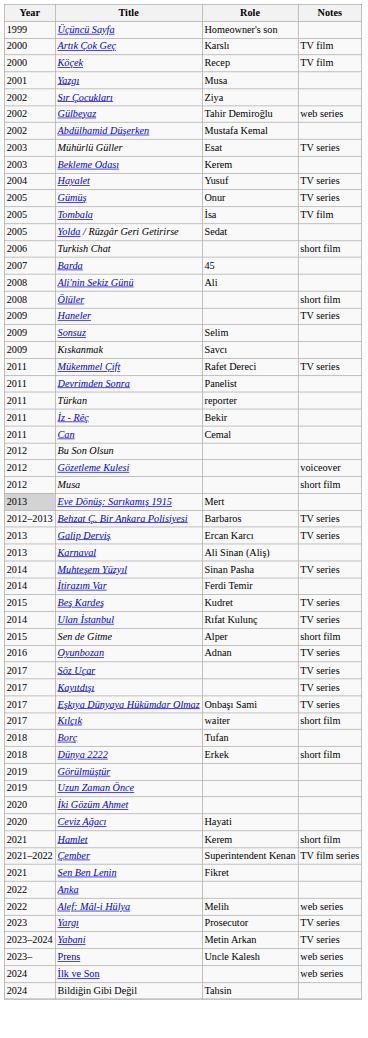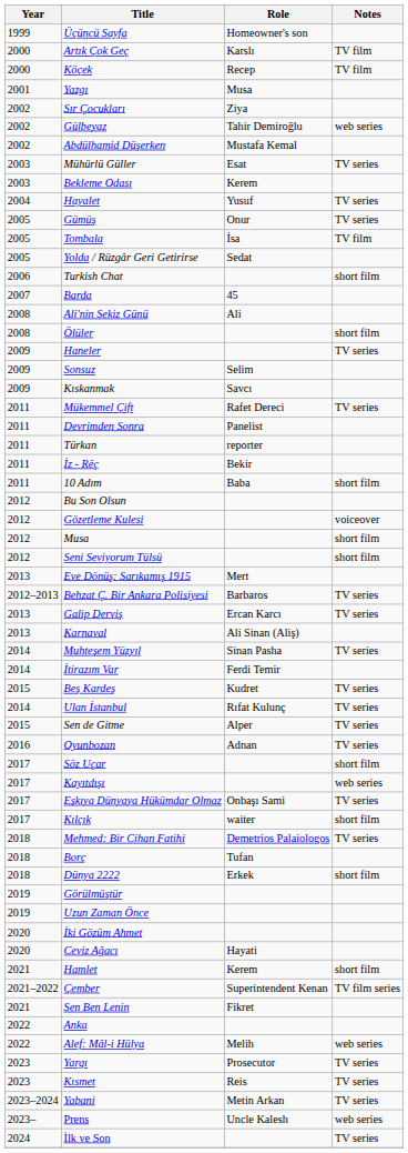+ row: 2011 | 10 Adım | Baba | short film
- row: 2011 | Can | Cemal
+ row: 2012 | Seni Seviyorum Tülsü | short film
Eve Dönüş: Sarıkamış 1915 | Year: lightgrey background -> no background
Sen de Gitme | Notes: short film -> TV series
Söz Uçar | Notes: TV series -> short film
Kayıtdışı | Notes: TV series -> web series
+ row: 2018 | Mehmed: Bir Cihan Fatihi | Demetrios Palaiologos | TV series
+ row: 2023 | Kısmet | Reis | TV series
İlk ve Son | Notes: web series -> TV series
- row: 2024 | Bildiğin Gibi Değil | Tahsin
